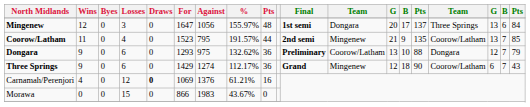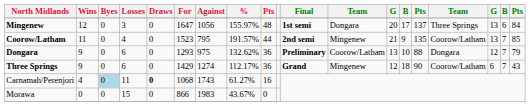Carnamah/Perenjori | Byes: no background -> lightblue background
Carnamah/Perenjori | Losses: 12 -> 11
Carnamah/Perenjori | For: 1069 -> 1068
Carnamah/Perenjori | Against: 1376 -> 1743
Carnamah/Perenjori | %: 61.21% -> 61.27%
